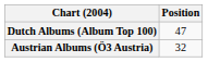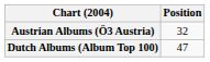rows swapped: Austrian Albums (Ö3 Austria) <-> Dutch Albums (Album Top 100)
